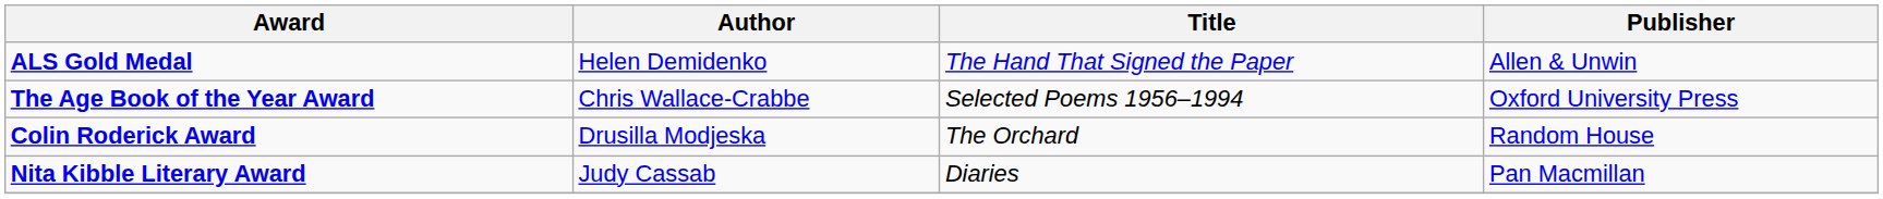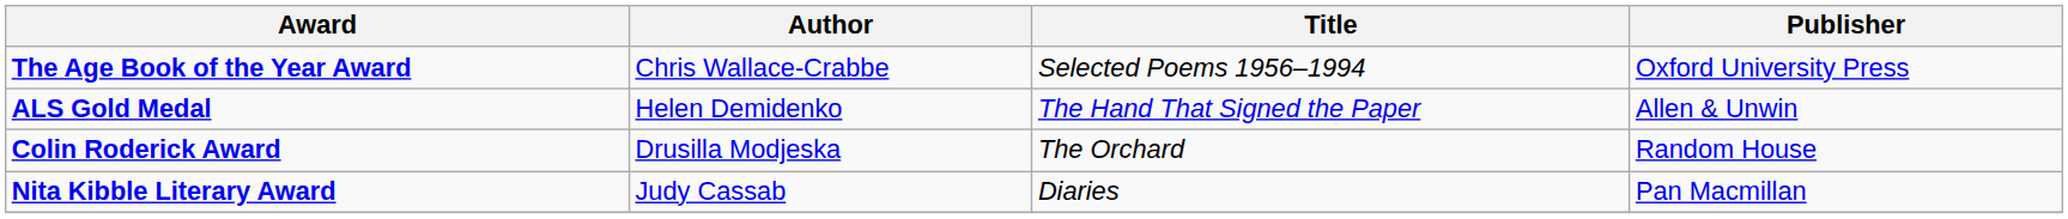rows swapped: The Age Book of the Year Award <-> ALS Gold Medal
